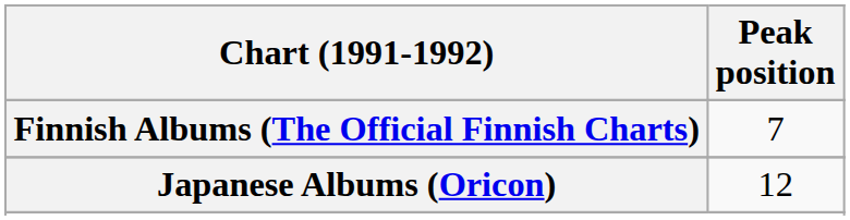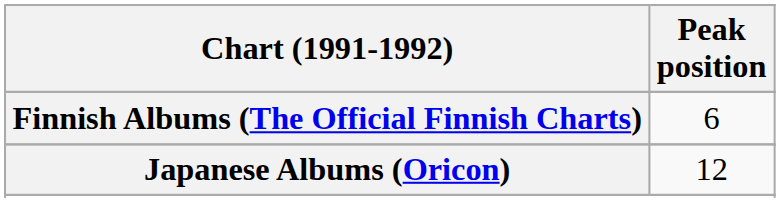Finnish Albums (The Official Finnish Charts) | Peak position: 7 -> 6
